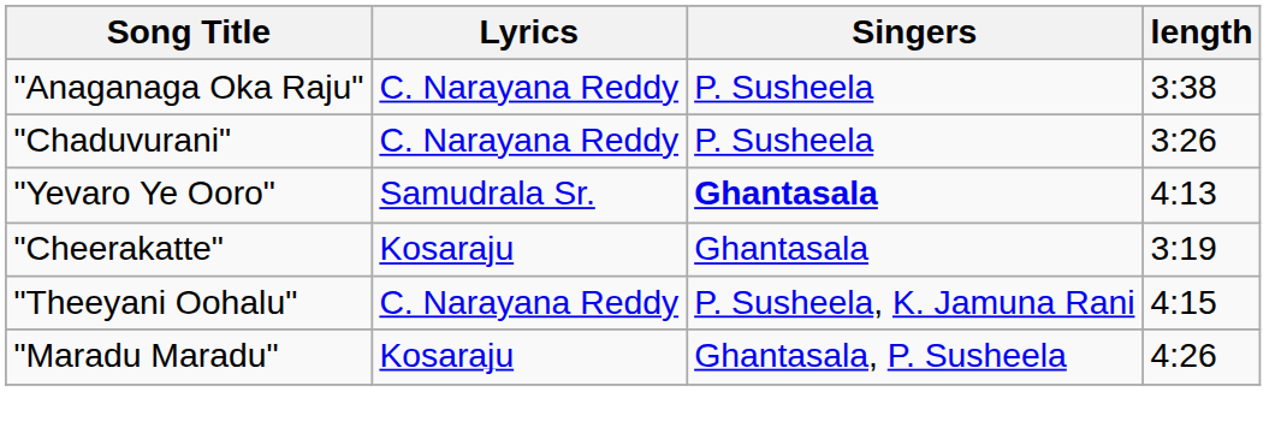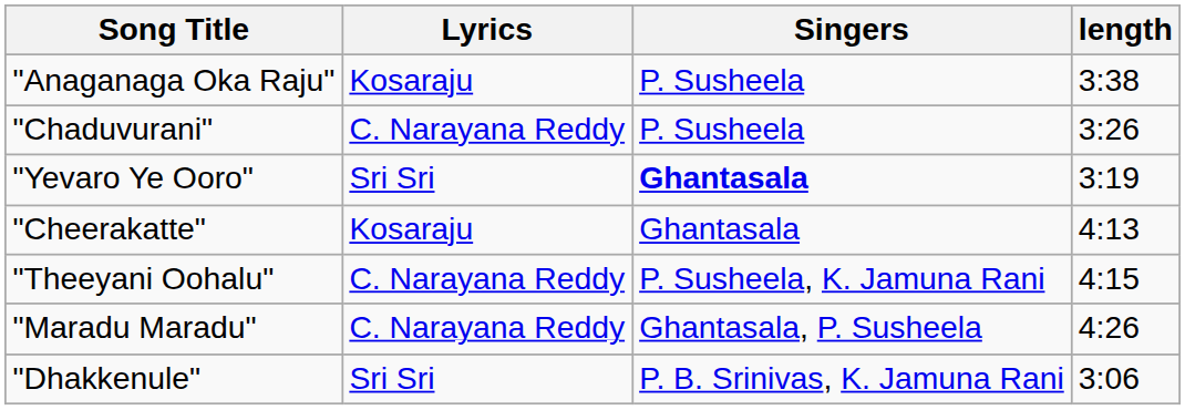"Anaganaga Oka Raju" | Lyrics: C. Narayana Reddy -> Kosaraju
"Yevaro Ye Ooro" | Lyrics: Samudrala Sr. -> Sri Sri
"Yevaro Ye Ooro" | length: 4:13 -> 3:19
"Cheerakatte" | length: 3:19 -> 4:13
"Maradu Maradu" | Lyrics: Kosaraju -> C. Narayana Reddy
+ row: "Dhakkenule" | Sri Sri | P. B. Srinivas, K. Jamuna Rani | 3:06
